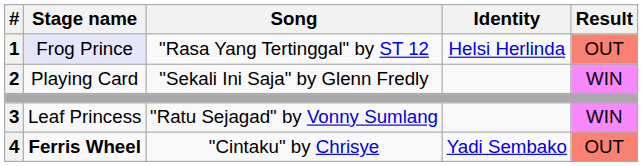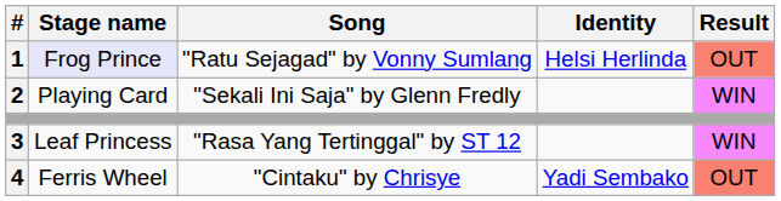1 | Song: "Rasa Yang Tertinggal" by ST 12 -> "Ratu Sejagad" by Vonny Sumlang
3 | Song: "Ratu Sejagad" by Vonny Sumlang -> "Rasa Yang Tertinggal" by ST 12
4 | Stage name: bold -> normal
